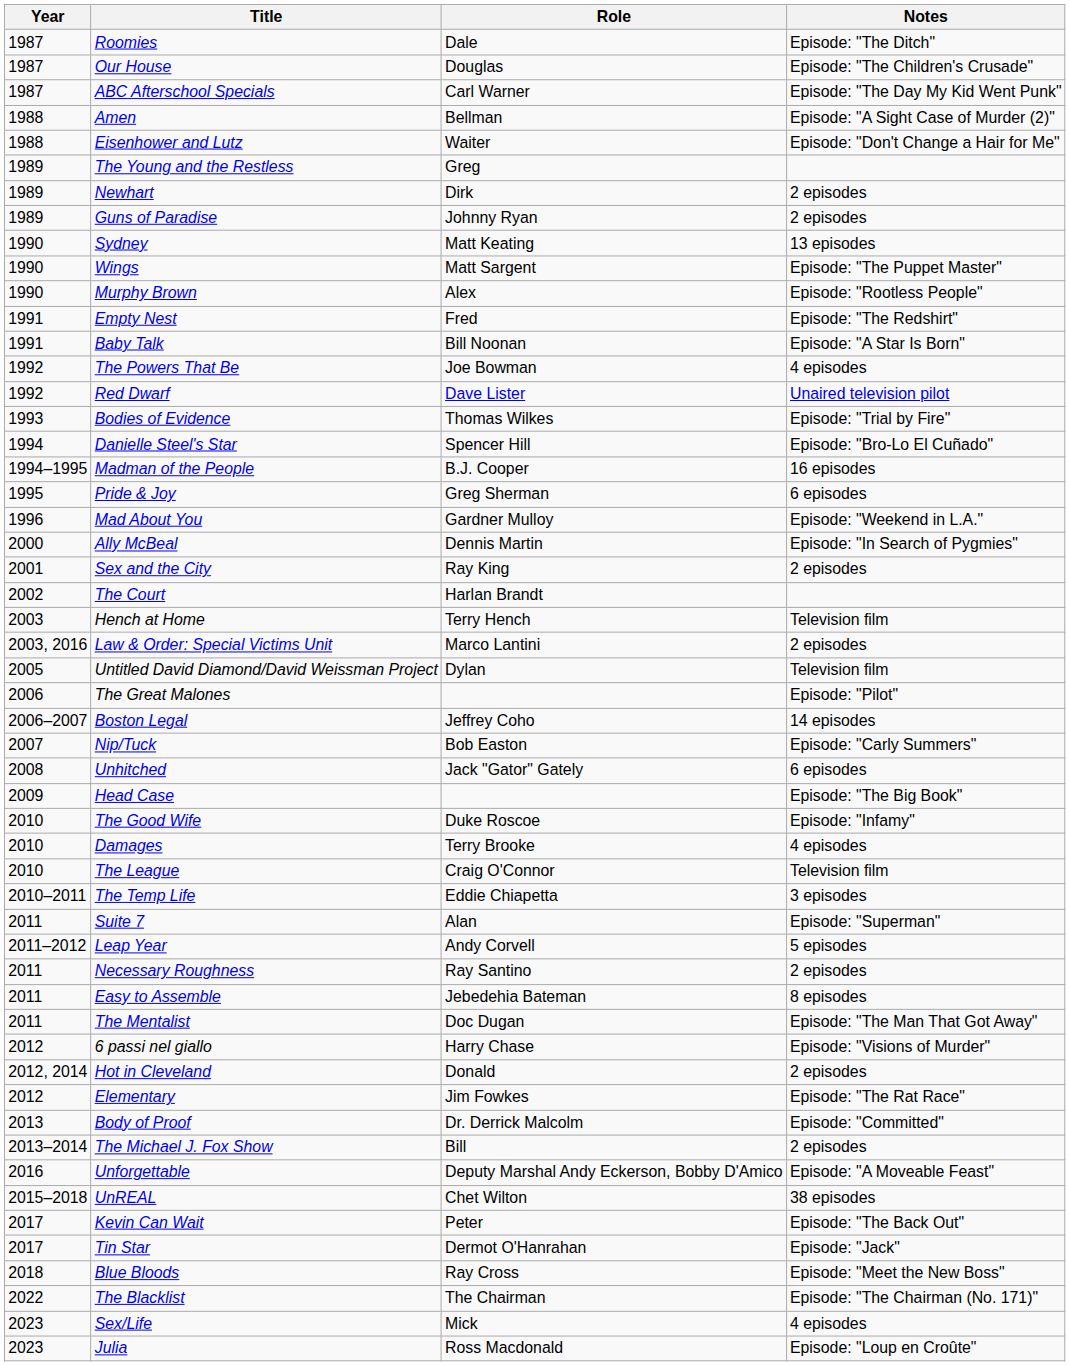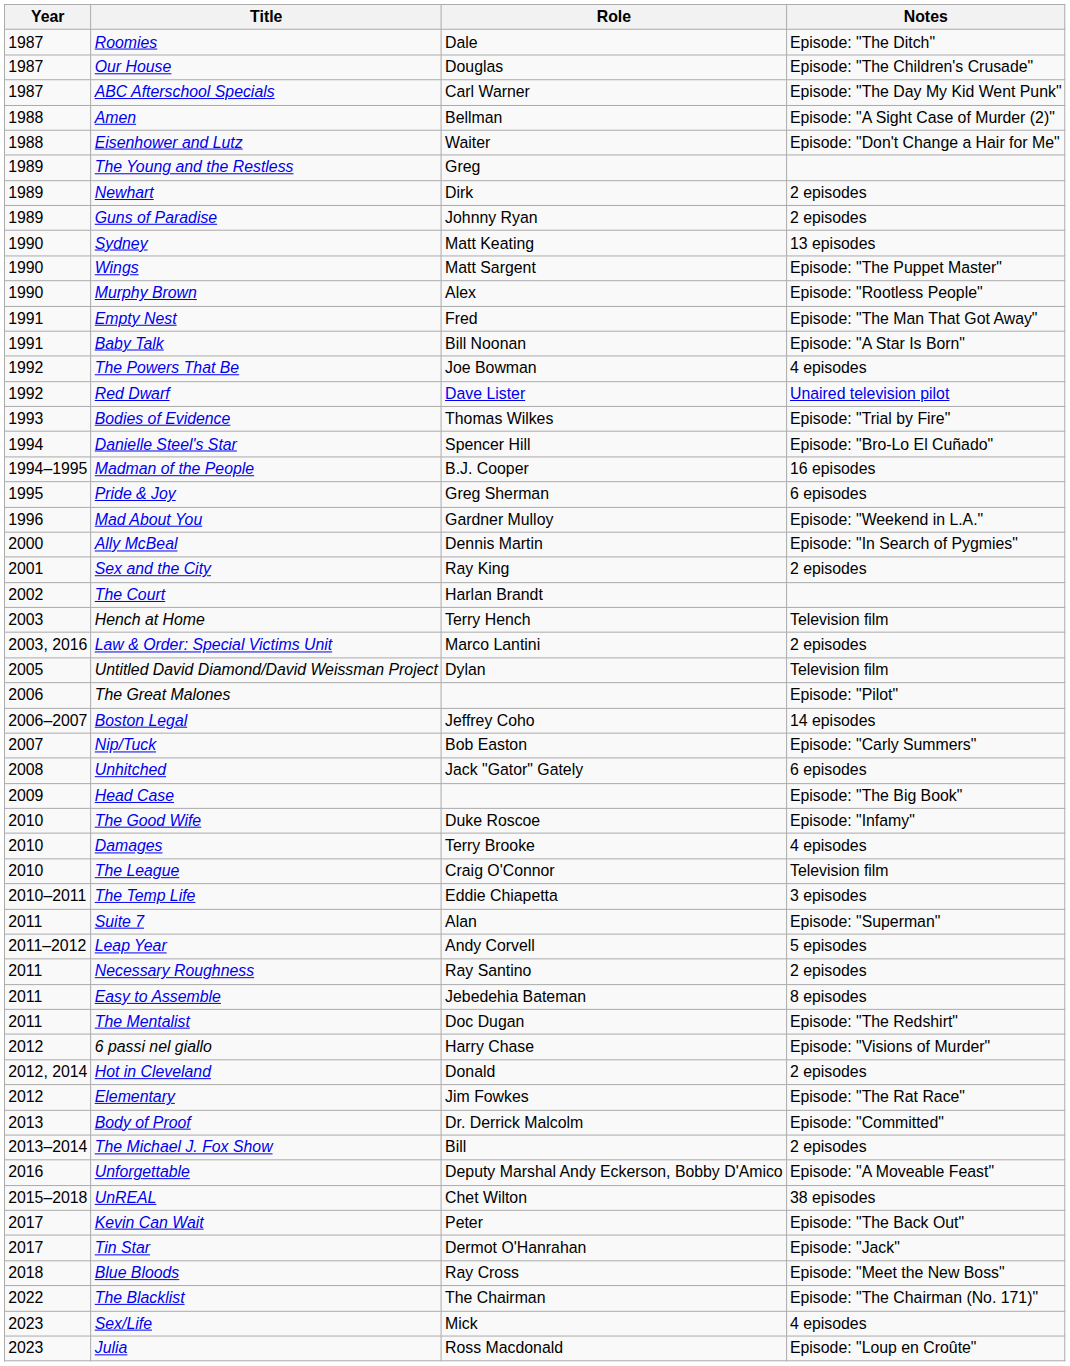Empty Nest | Notes: Episode: "The Redshirt" -> Episode: "The Man That Got Away"
The Mentalist | Notes: Episode: "The Man That Got Away" -> Episode: "The Redshirt"
